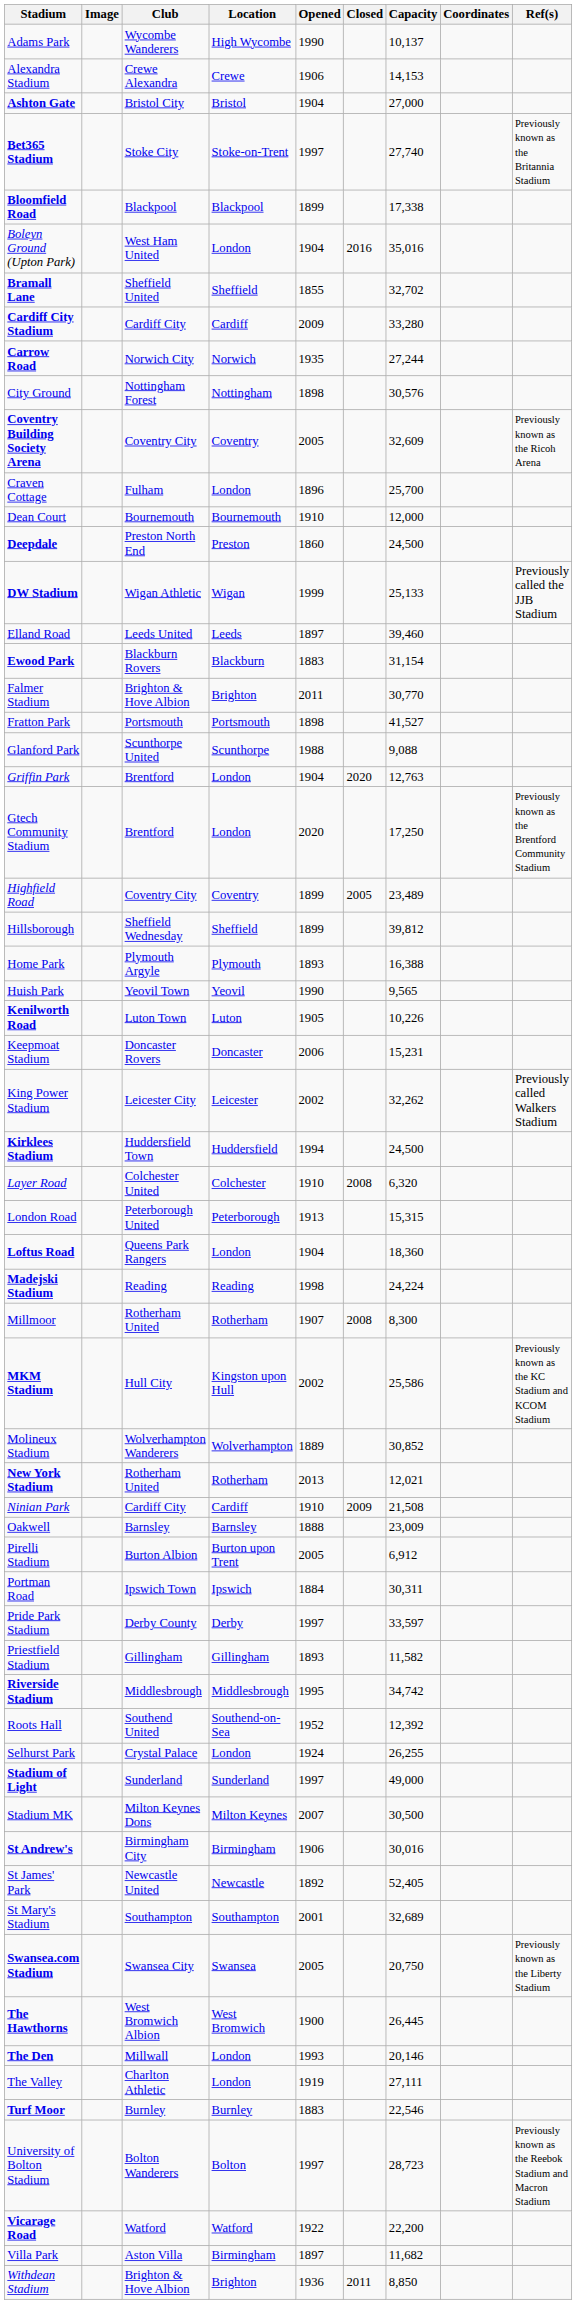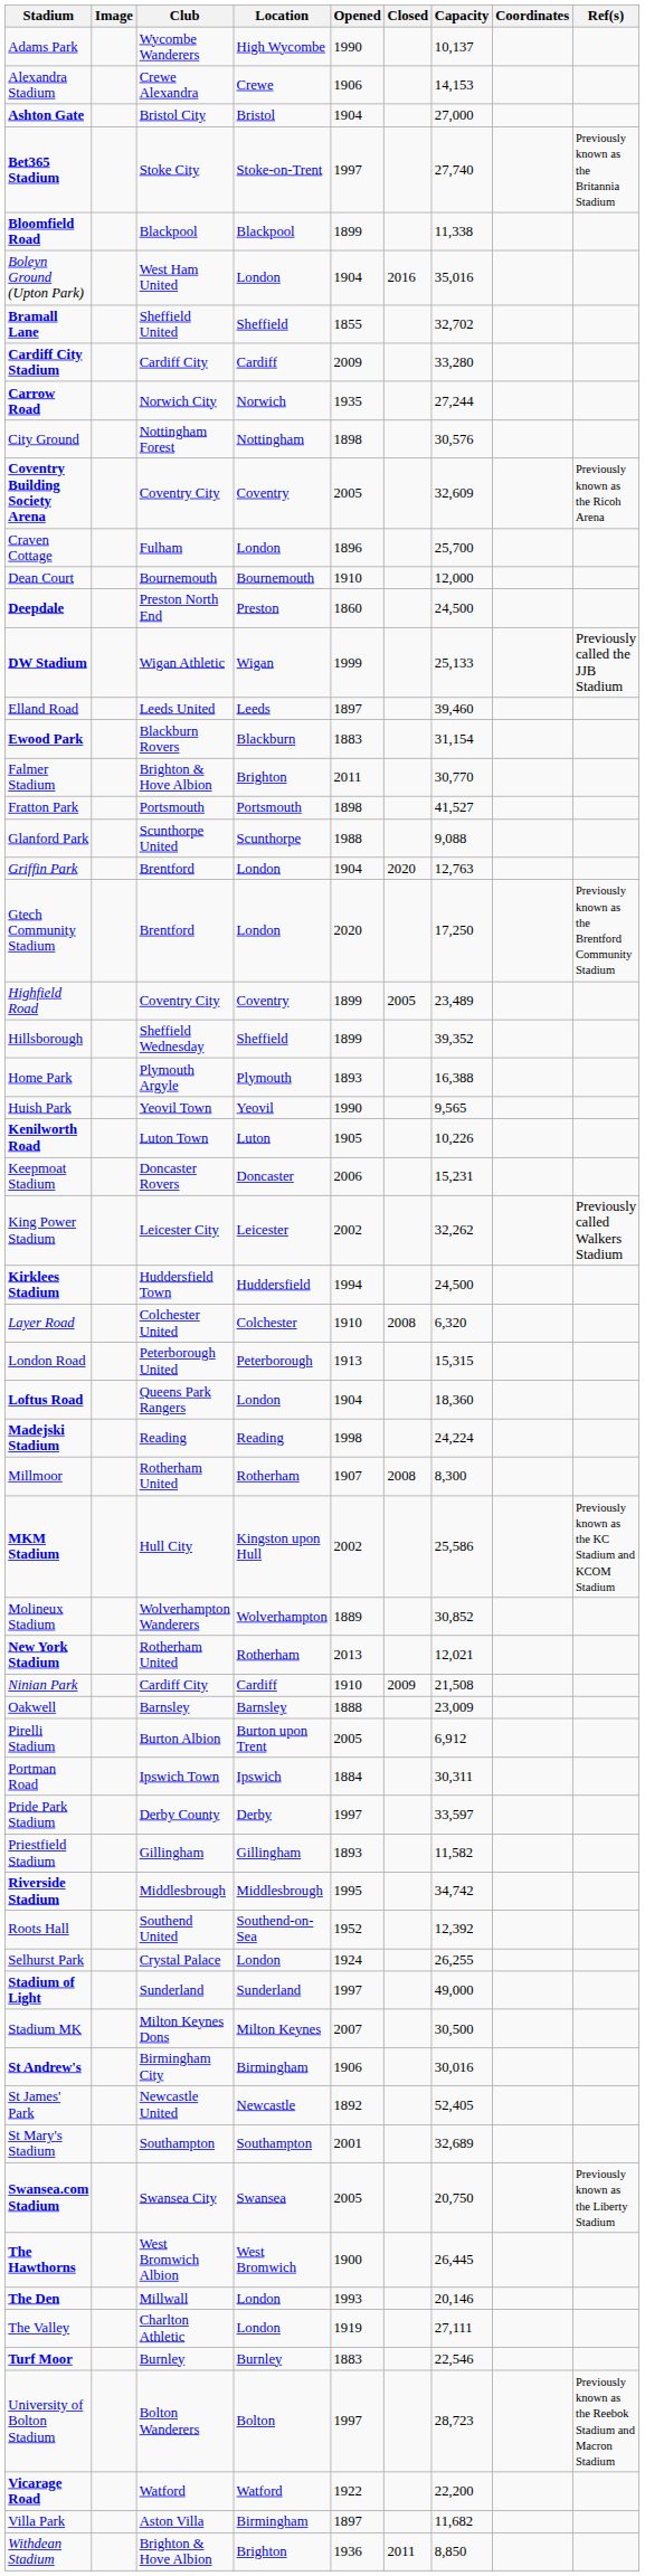Bloomfield Road | Capacity: 17,338 -> 11,338
Hillsborough | Capacity: 39,812 -> 39,352
